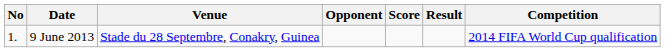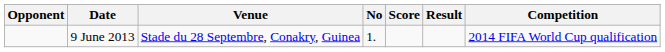columns swapped: No <-> Opponent
